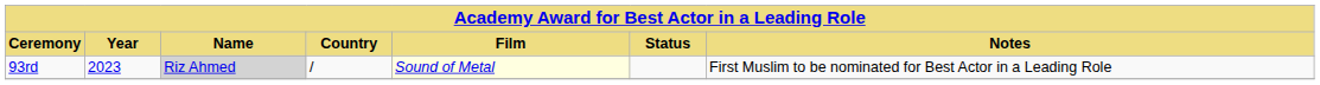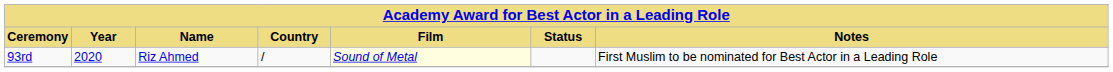93rd | Year: 2023 -> 2020
93rd | Name: lightgrey background -> no background
